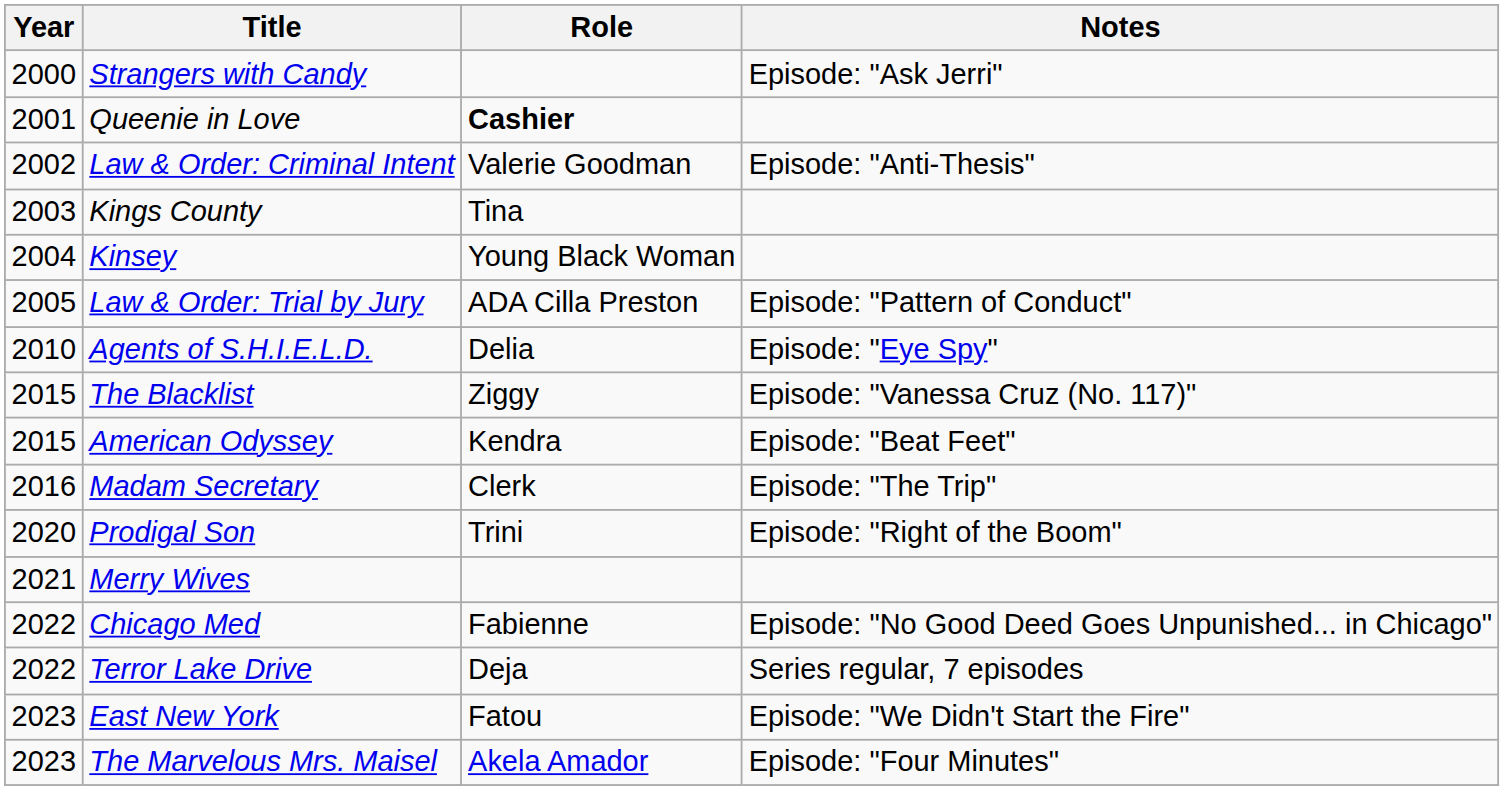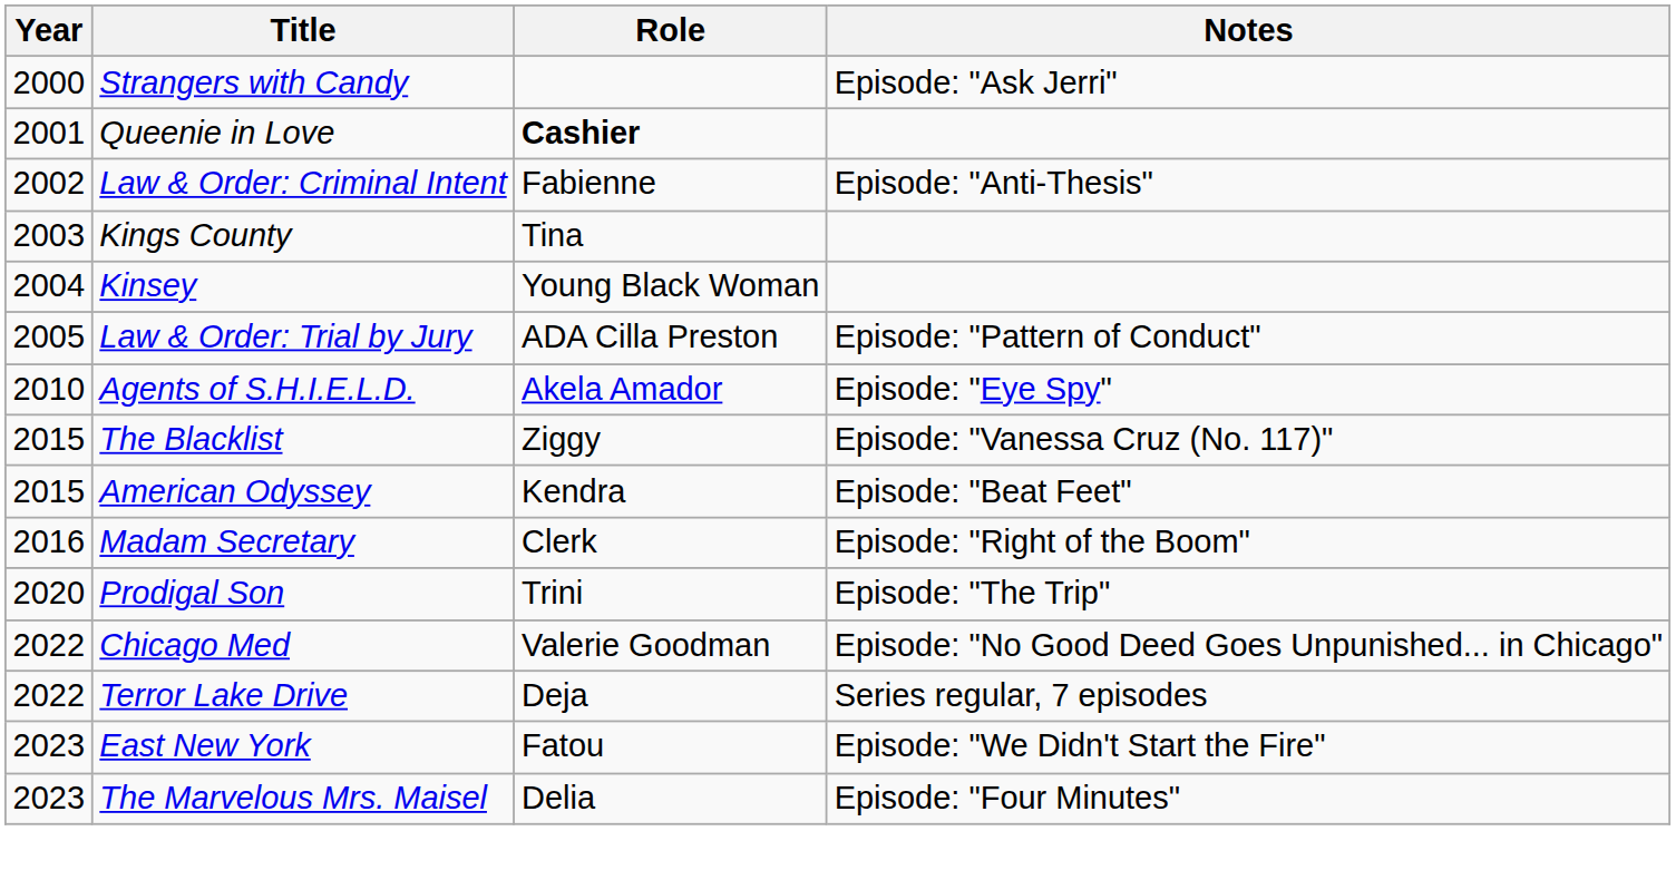Law & Order: Criminal Intent | Role: Valerie Goodman -> Fabienne
Agents of S.H.I.E.L.D. | Role: Delia -> Akela Amador
Madam Secretary | Notes: Episode: "The Trip" -> Episode: "Right of the Boom"
Prodigal Son | Notes: Episode: "Right of the Boom" -> Episode: "The Trip"
- row: 2021 | Merry Wives
Chicago Med | Role: Fabienne -> Valerie Goodman
The Marvelous Mrs. Maisel | Role: Akela Amador -> Delia
